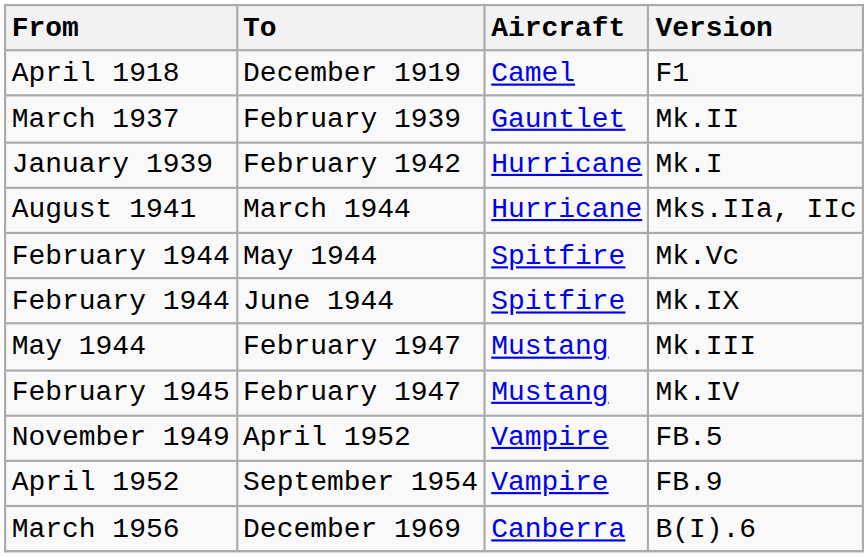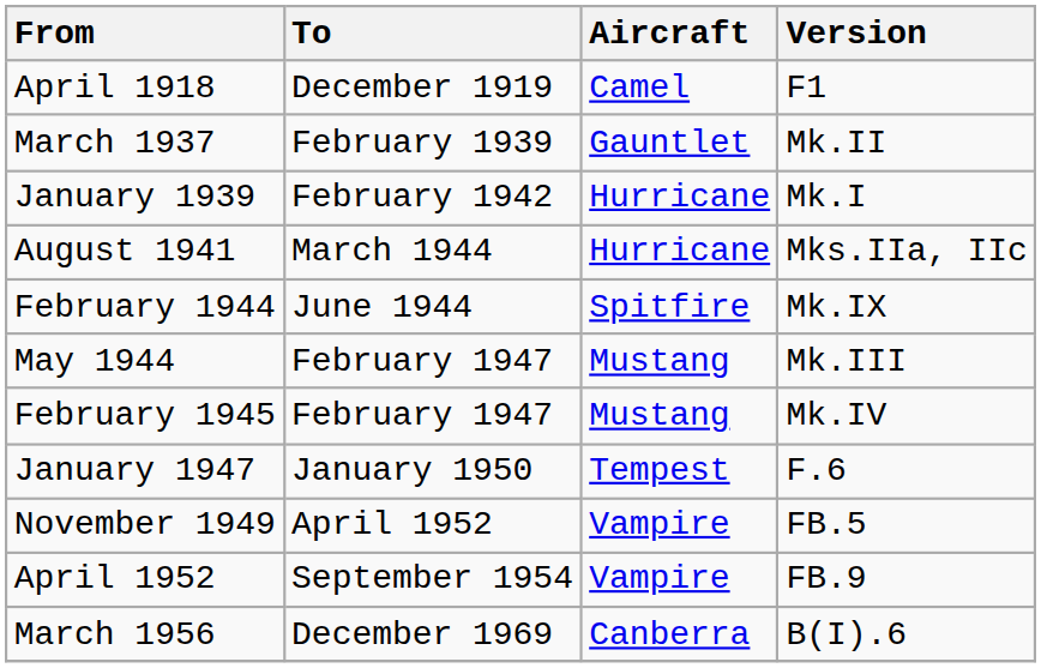- row: February 1944 | May 1944 | Spitfire | Mk.Vc
+ row: January 1947 | January 1950 | Tempest | F.6
